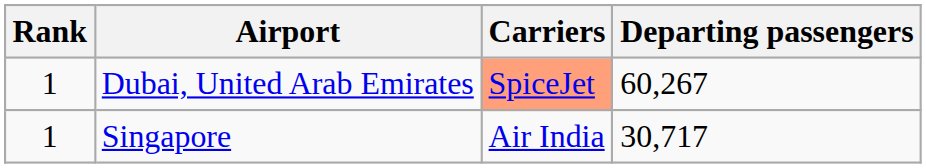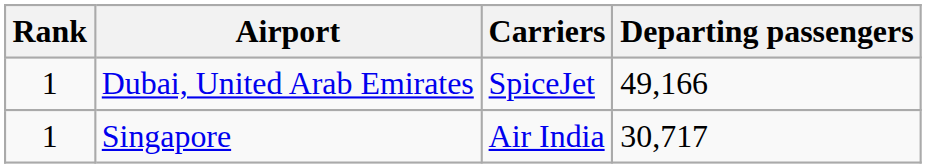Dubai, United Arab Emirates | Carriers: lightsalmon background -> no background
Dubai, United Arab Emirates | Departing passengers: 60,267 -> 49,166
